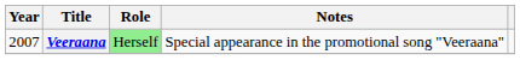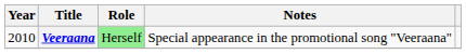Veeraana | Year: 2007 -> 2010
